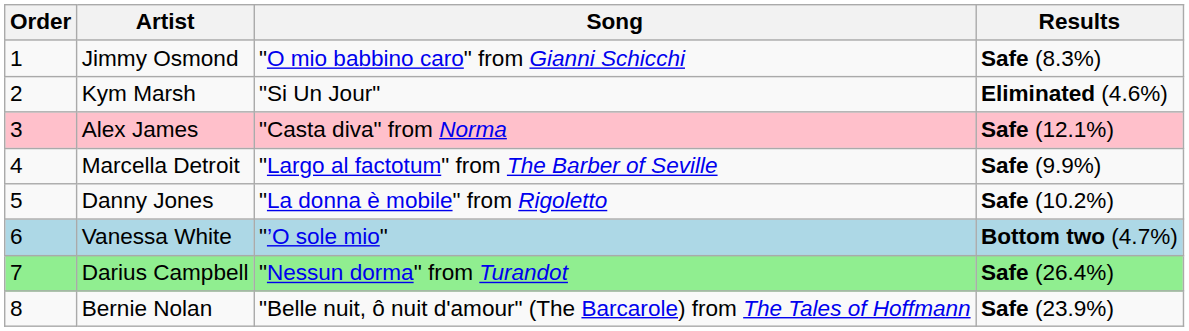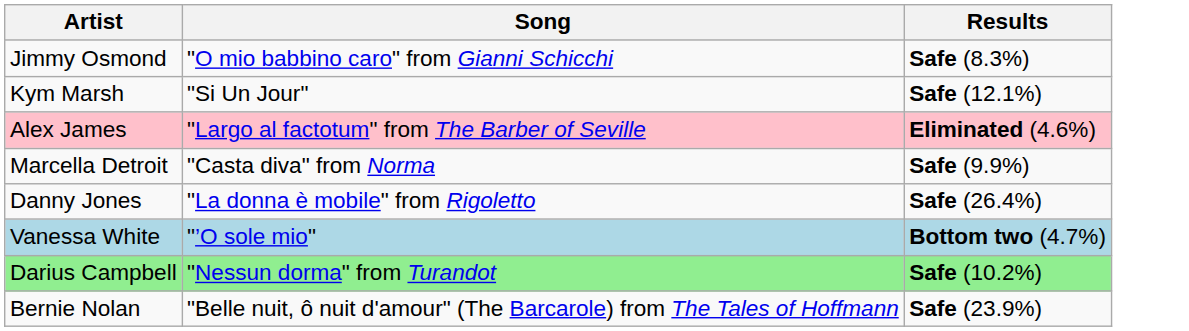- column: Order | 1 | 2 | 3 | 4 | 5 | 6 | 7 | 8
Kym Marsh | Results: Eliminated (4.6%) -> Safe (12.1%)
Alex James | Song: "Casta diva" from Norma -> "Largo al factotum" from The Barber of Seville
Alex James | Results: Safe (12.1%) -> Eliminated (4.6%)
Marcella Detroit | Song: "Largo al factotum" from The Barber of Seville -> "Casta diva" from Norma
Danny Jones | Results: Safe (10.2%) -> Safe (26.4%)
Darius Campbell | Results: Safe (26.4%) -> Safe (10.2%)
